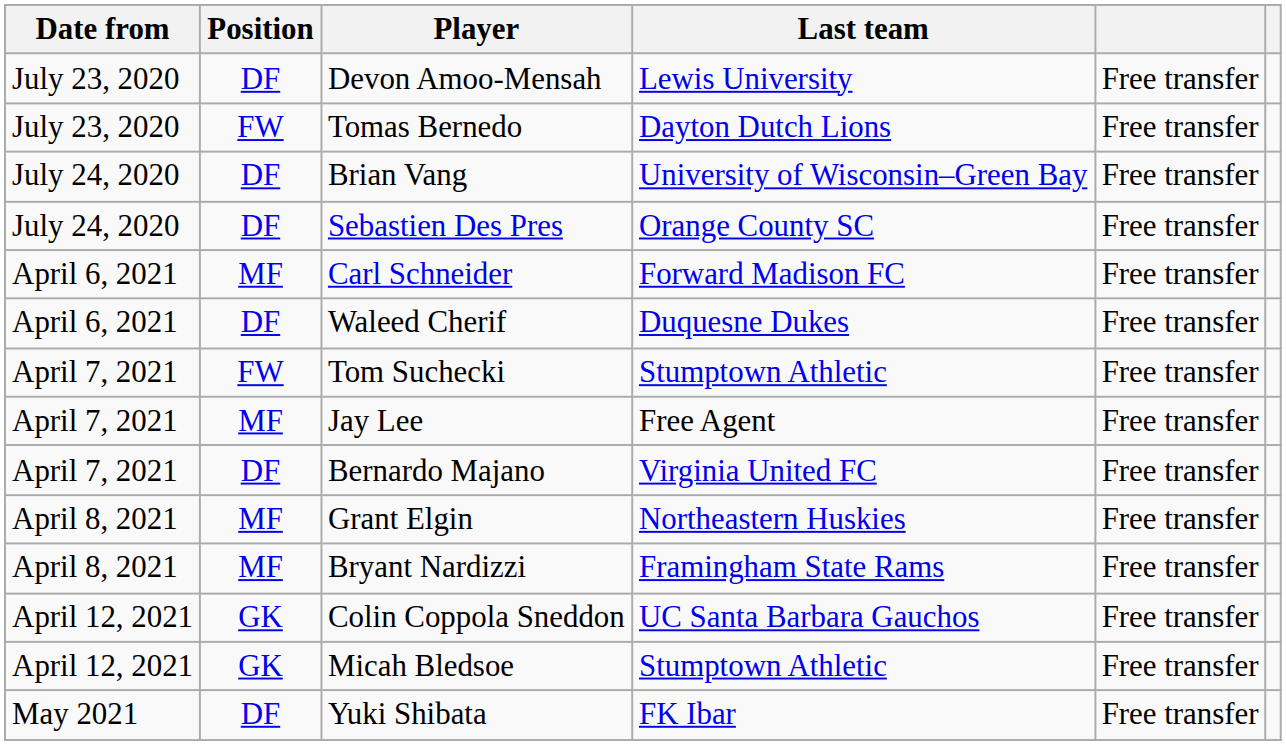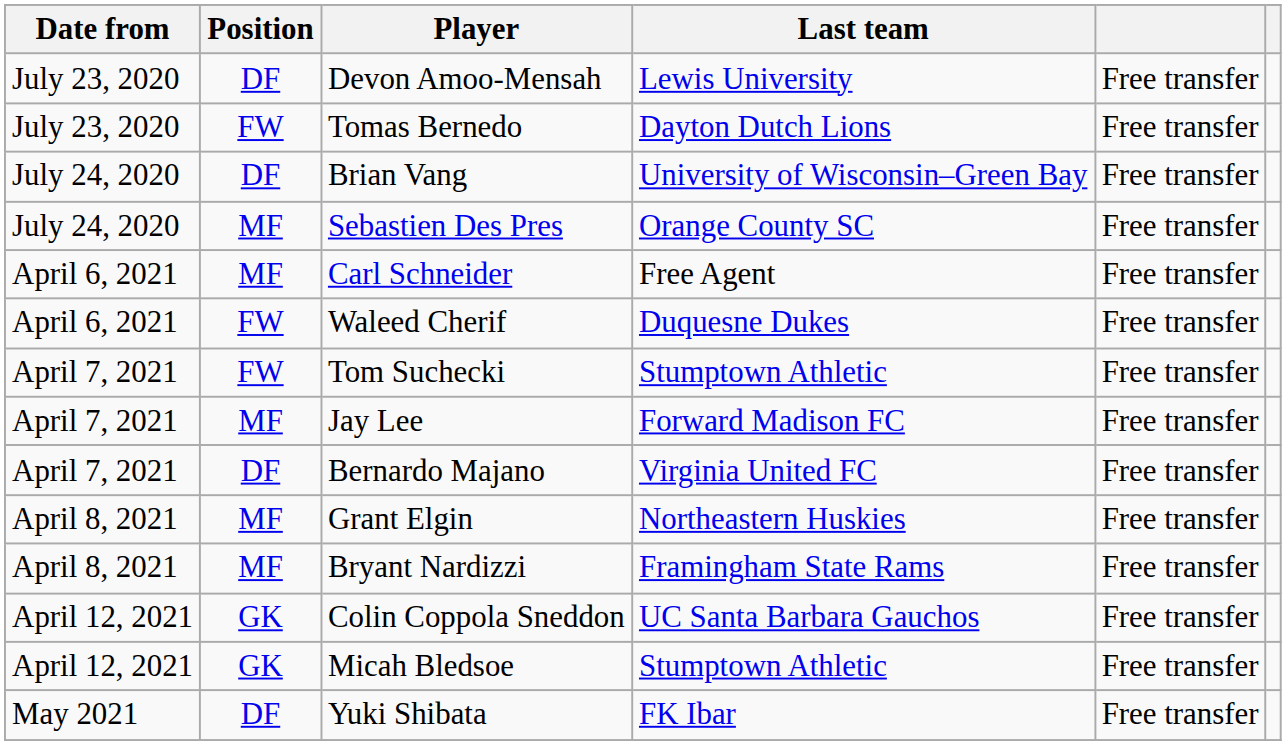Sebastien Des Pres | Position: DF -> MF
Carl Schneider | Last team: Forward Madison FC -> Free Agent
Waleed Cherif | Position: DF -> FW
Jay Lee | Last team: Free Agent -> Forward Madison FC
